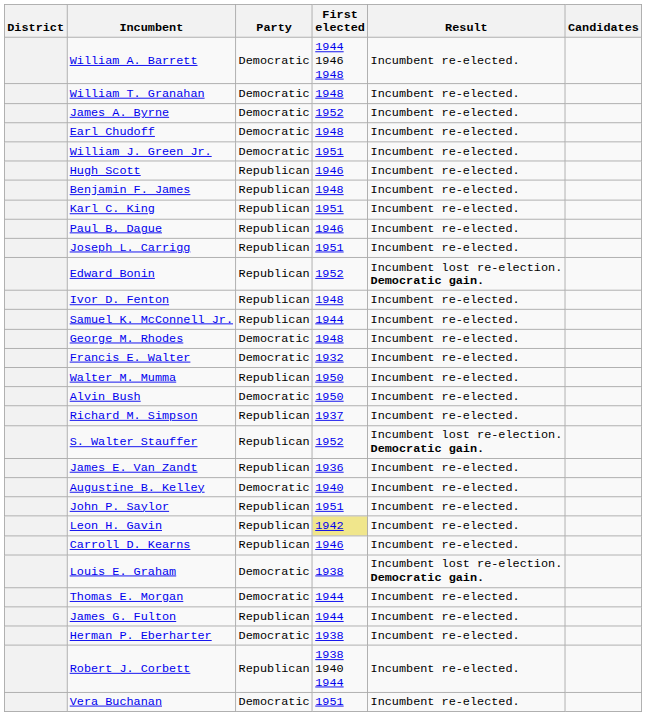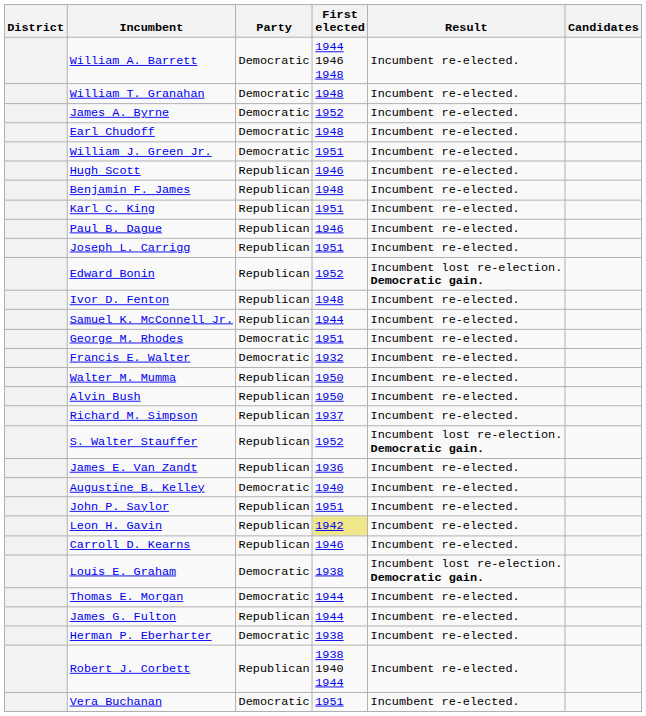George M. Rhodes | First elected: 1948 -> 1951
Alvin Bush | Party: Democratic -> Republican
